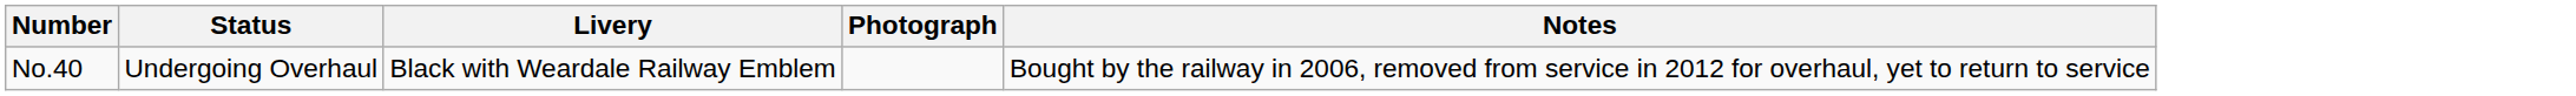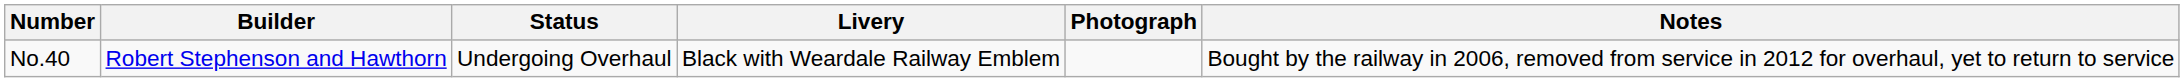+ column: Builder | Robert Stephenson and Hawthorn
